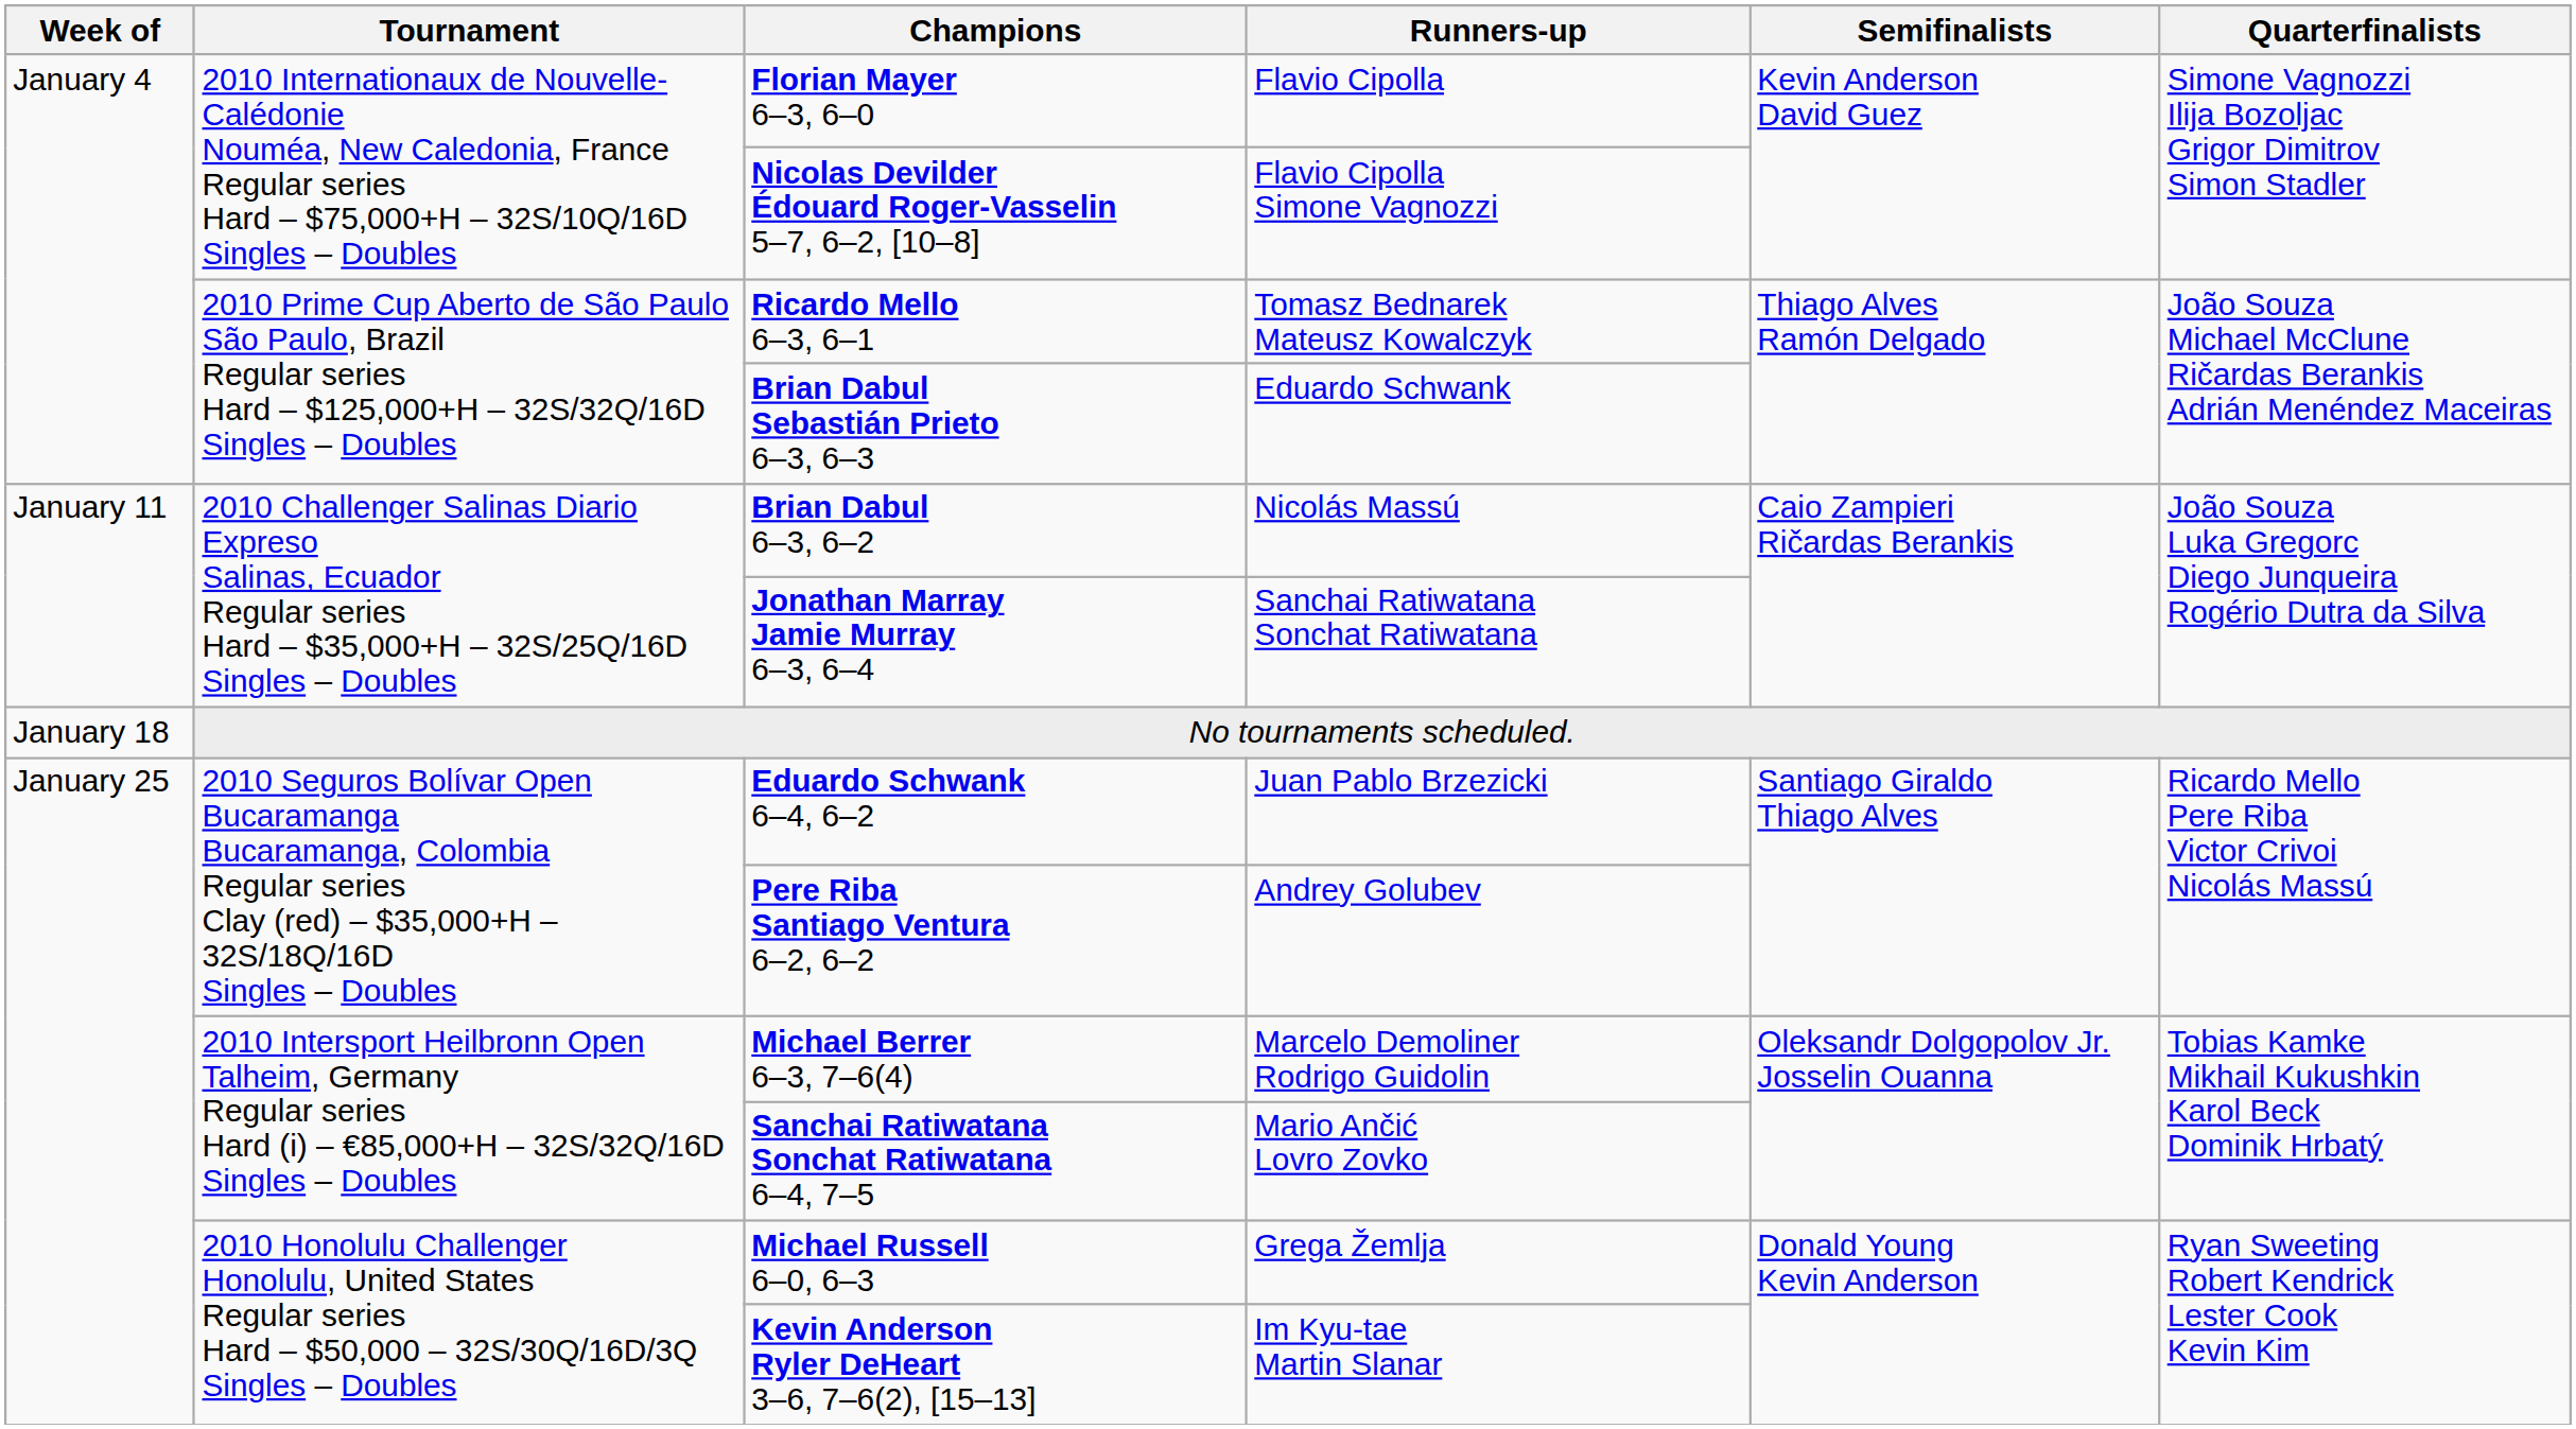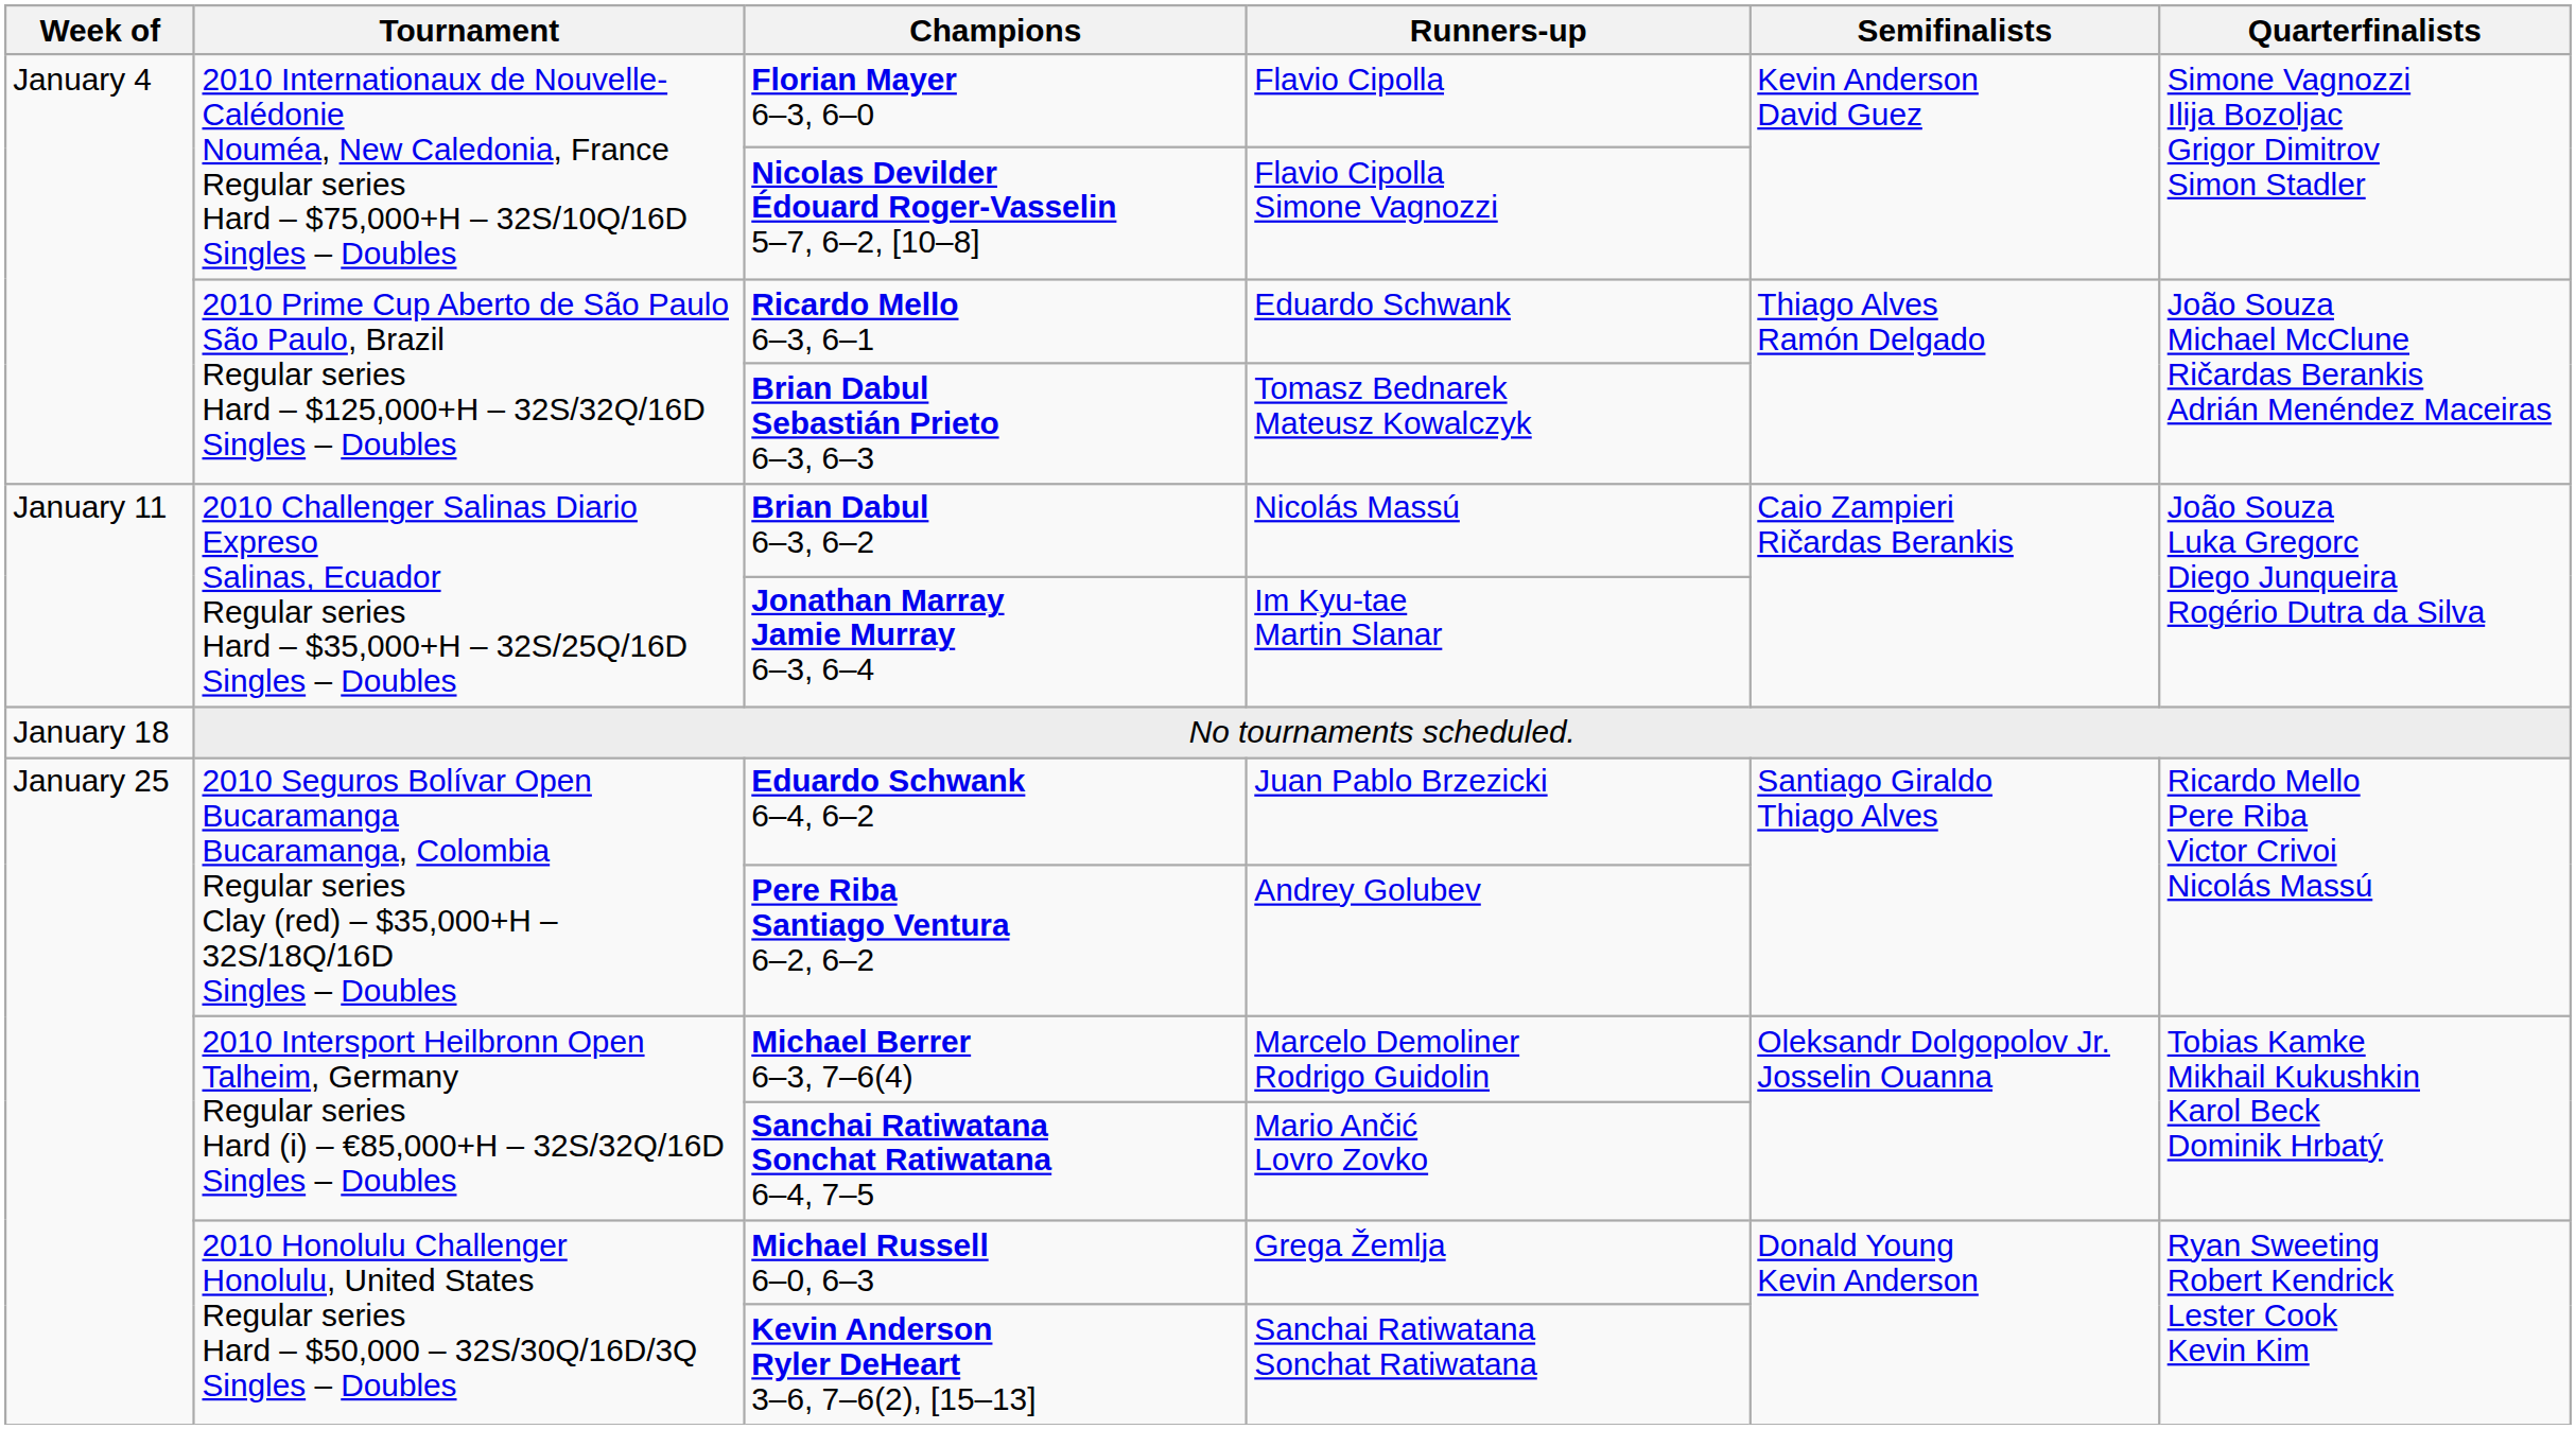Ricardo Mello 6–3, 6–1 | Runners-up: Tomasz Bednarek Mateusz Kowalczyk -> Eduardo Schwank
Brian Dabul Sebastián Prieto 6–3, 6–3 | Runners-up: Eduardo Schwank -> Tomasz Bednarek Mateusz Kowalczyk
Jonathan Marray Jamie Murray 6–3, 6–4 | Runners-up: Sanchai Ratiwatana Sonchat Ratiwatana -> Im Kyu-tae Martin Slanar
Kevin Anderson Ryler DeHeart 3–6, 7–6(2), [15–13] | Runners-up: Im Kyu-tae Martin Slanar -> Sanchai Ratiwatana Sonchat Ratiwatana
